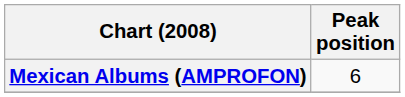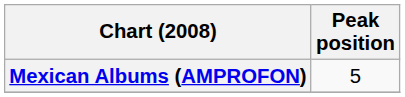Mexican Albums (AMPROFON) | Peak position: 6 -> 5
